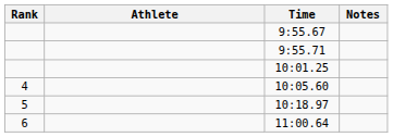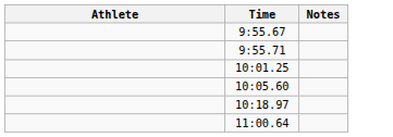- column: Rank | 4 | 5 | 6
